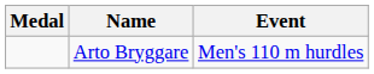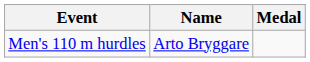columns swapped: Medal <-> Event
